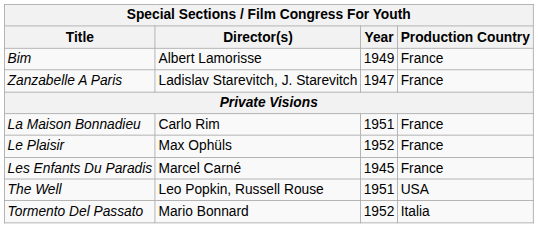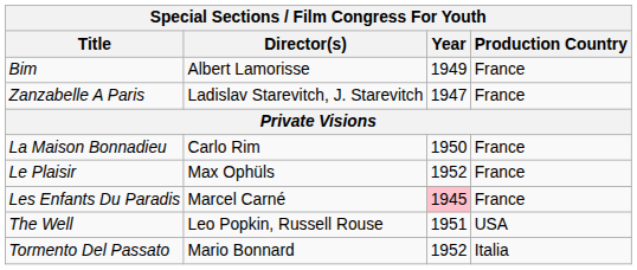La Maison Bonnadieu | Year: 1951 -> 1950
Les Enfants Du Paradis | Year: no background -> pink background
